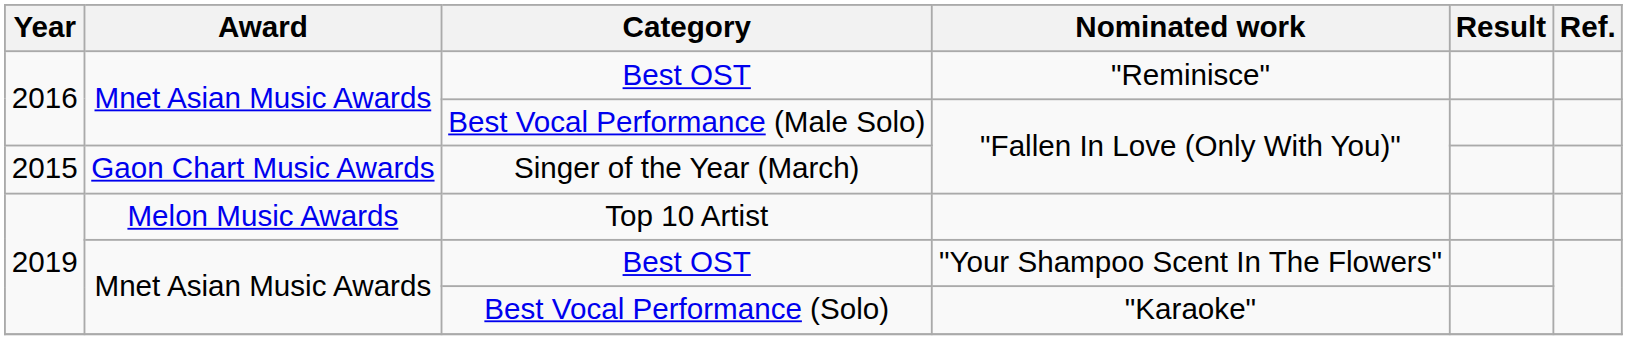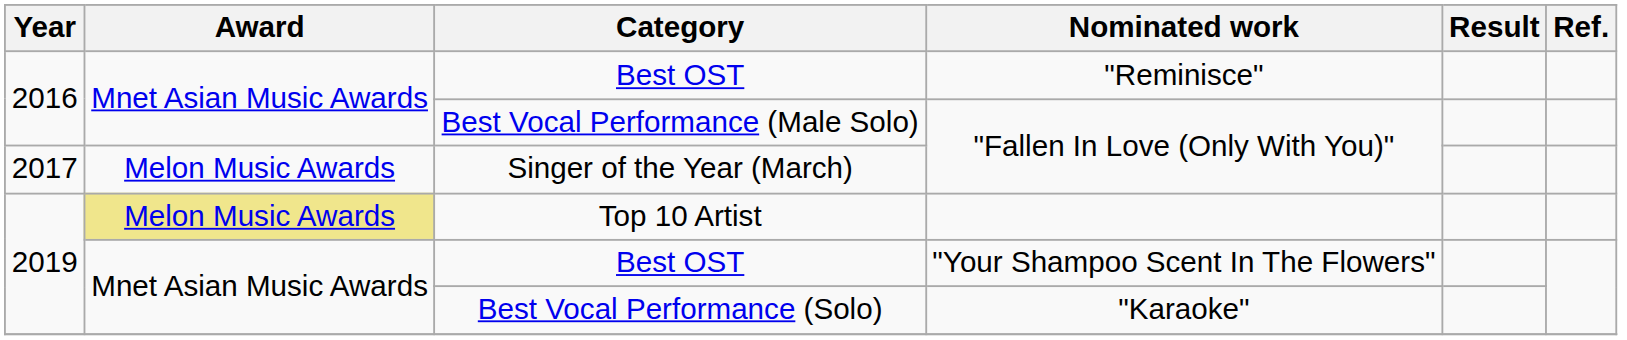Singer of the Year (March) | Year: 2015 -> 2017
Singer of the Year (March) | Award: Gaon Chart Music Awards -> Melon Music Awards
Top 10 Artist | Award: no background -> khaki background
